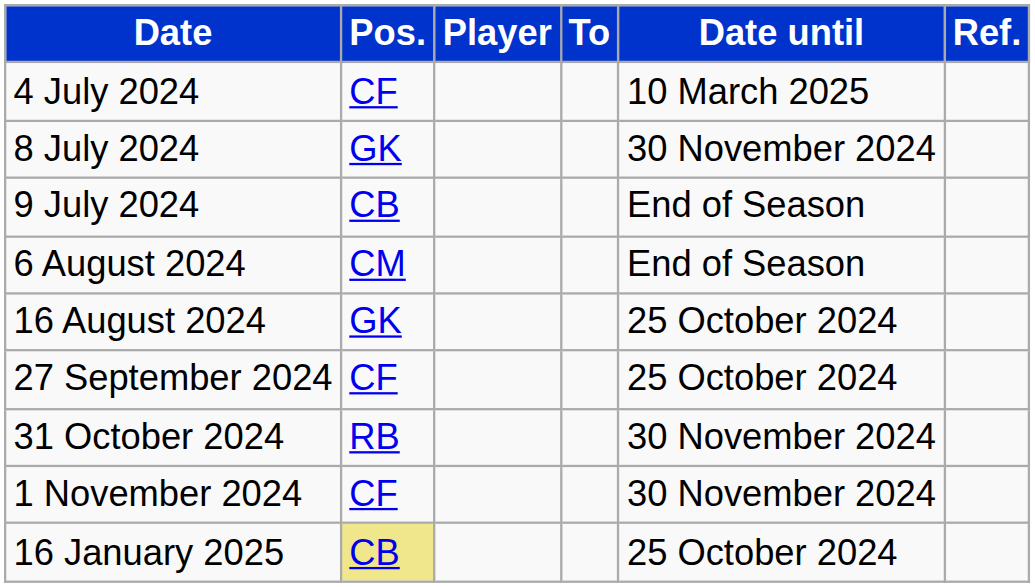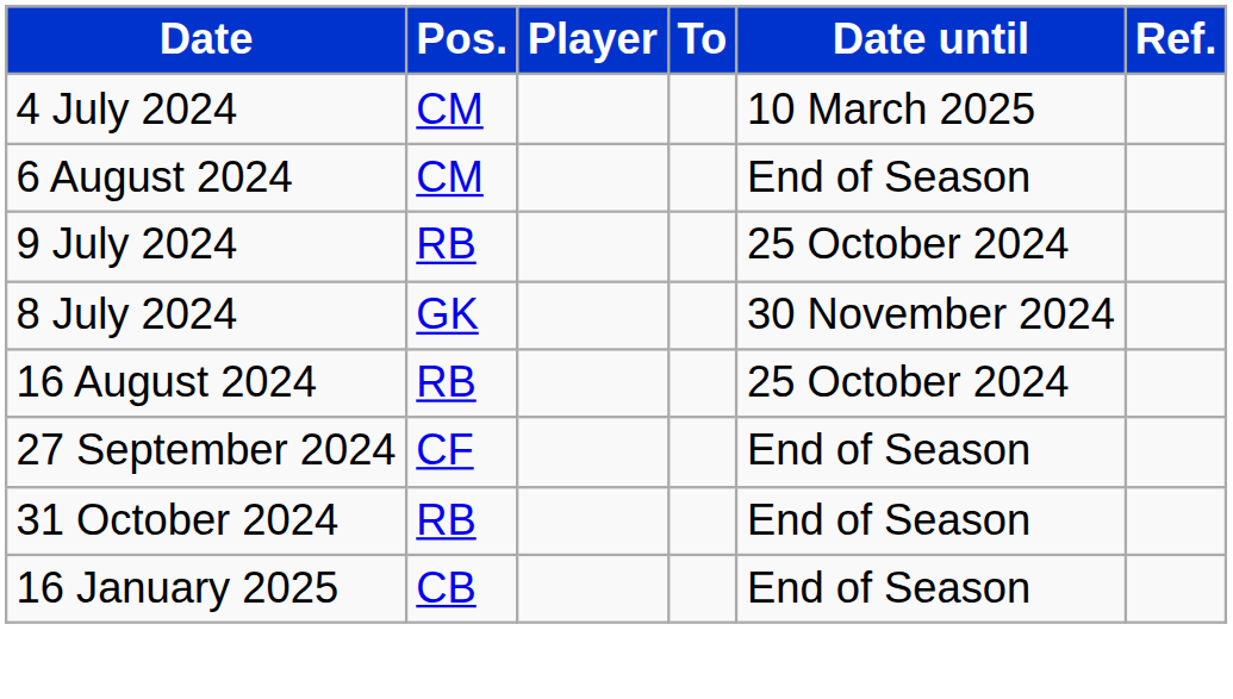4 July 2024 | Pos.: CF -> CM
rows swapped: 8 July 2024 <-> 6 August 2024
9 July 2024 | Pos.: CB -> RB
9 July 2024 | Date until: End of Season -> 25 October 2024
16 August 2024 | Pos.: GK -> RB
27 September 2024 | Date until: 25 October 2024 -> End of Season
31 October 2024 | Date until: 30 November 2024 -> End of Season
- row: 1 November 2024 | CF | 30 November 2024
16 January 2025 | Pos.: khaki background -> no background
16 January 2025 | Date until: 25 October 2024 -> End of Season
